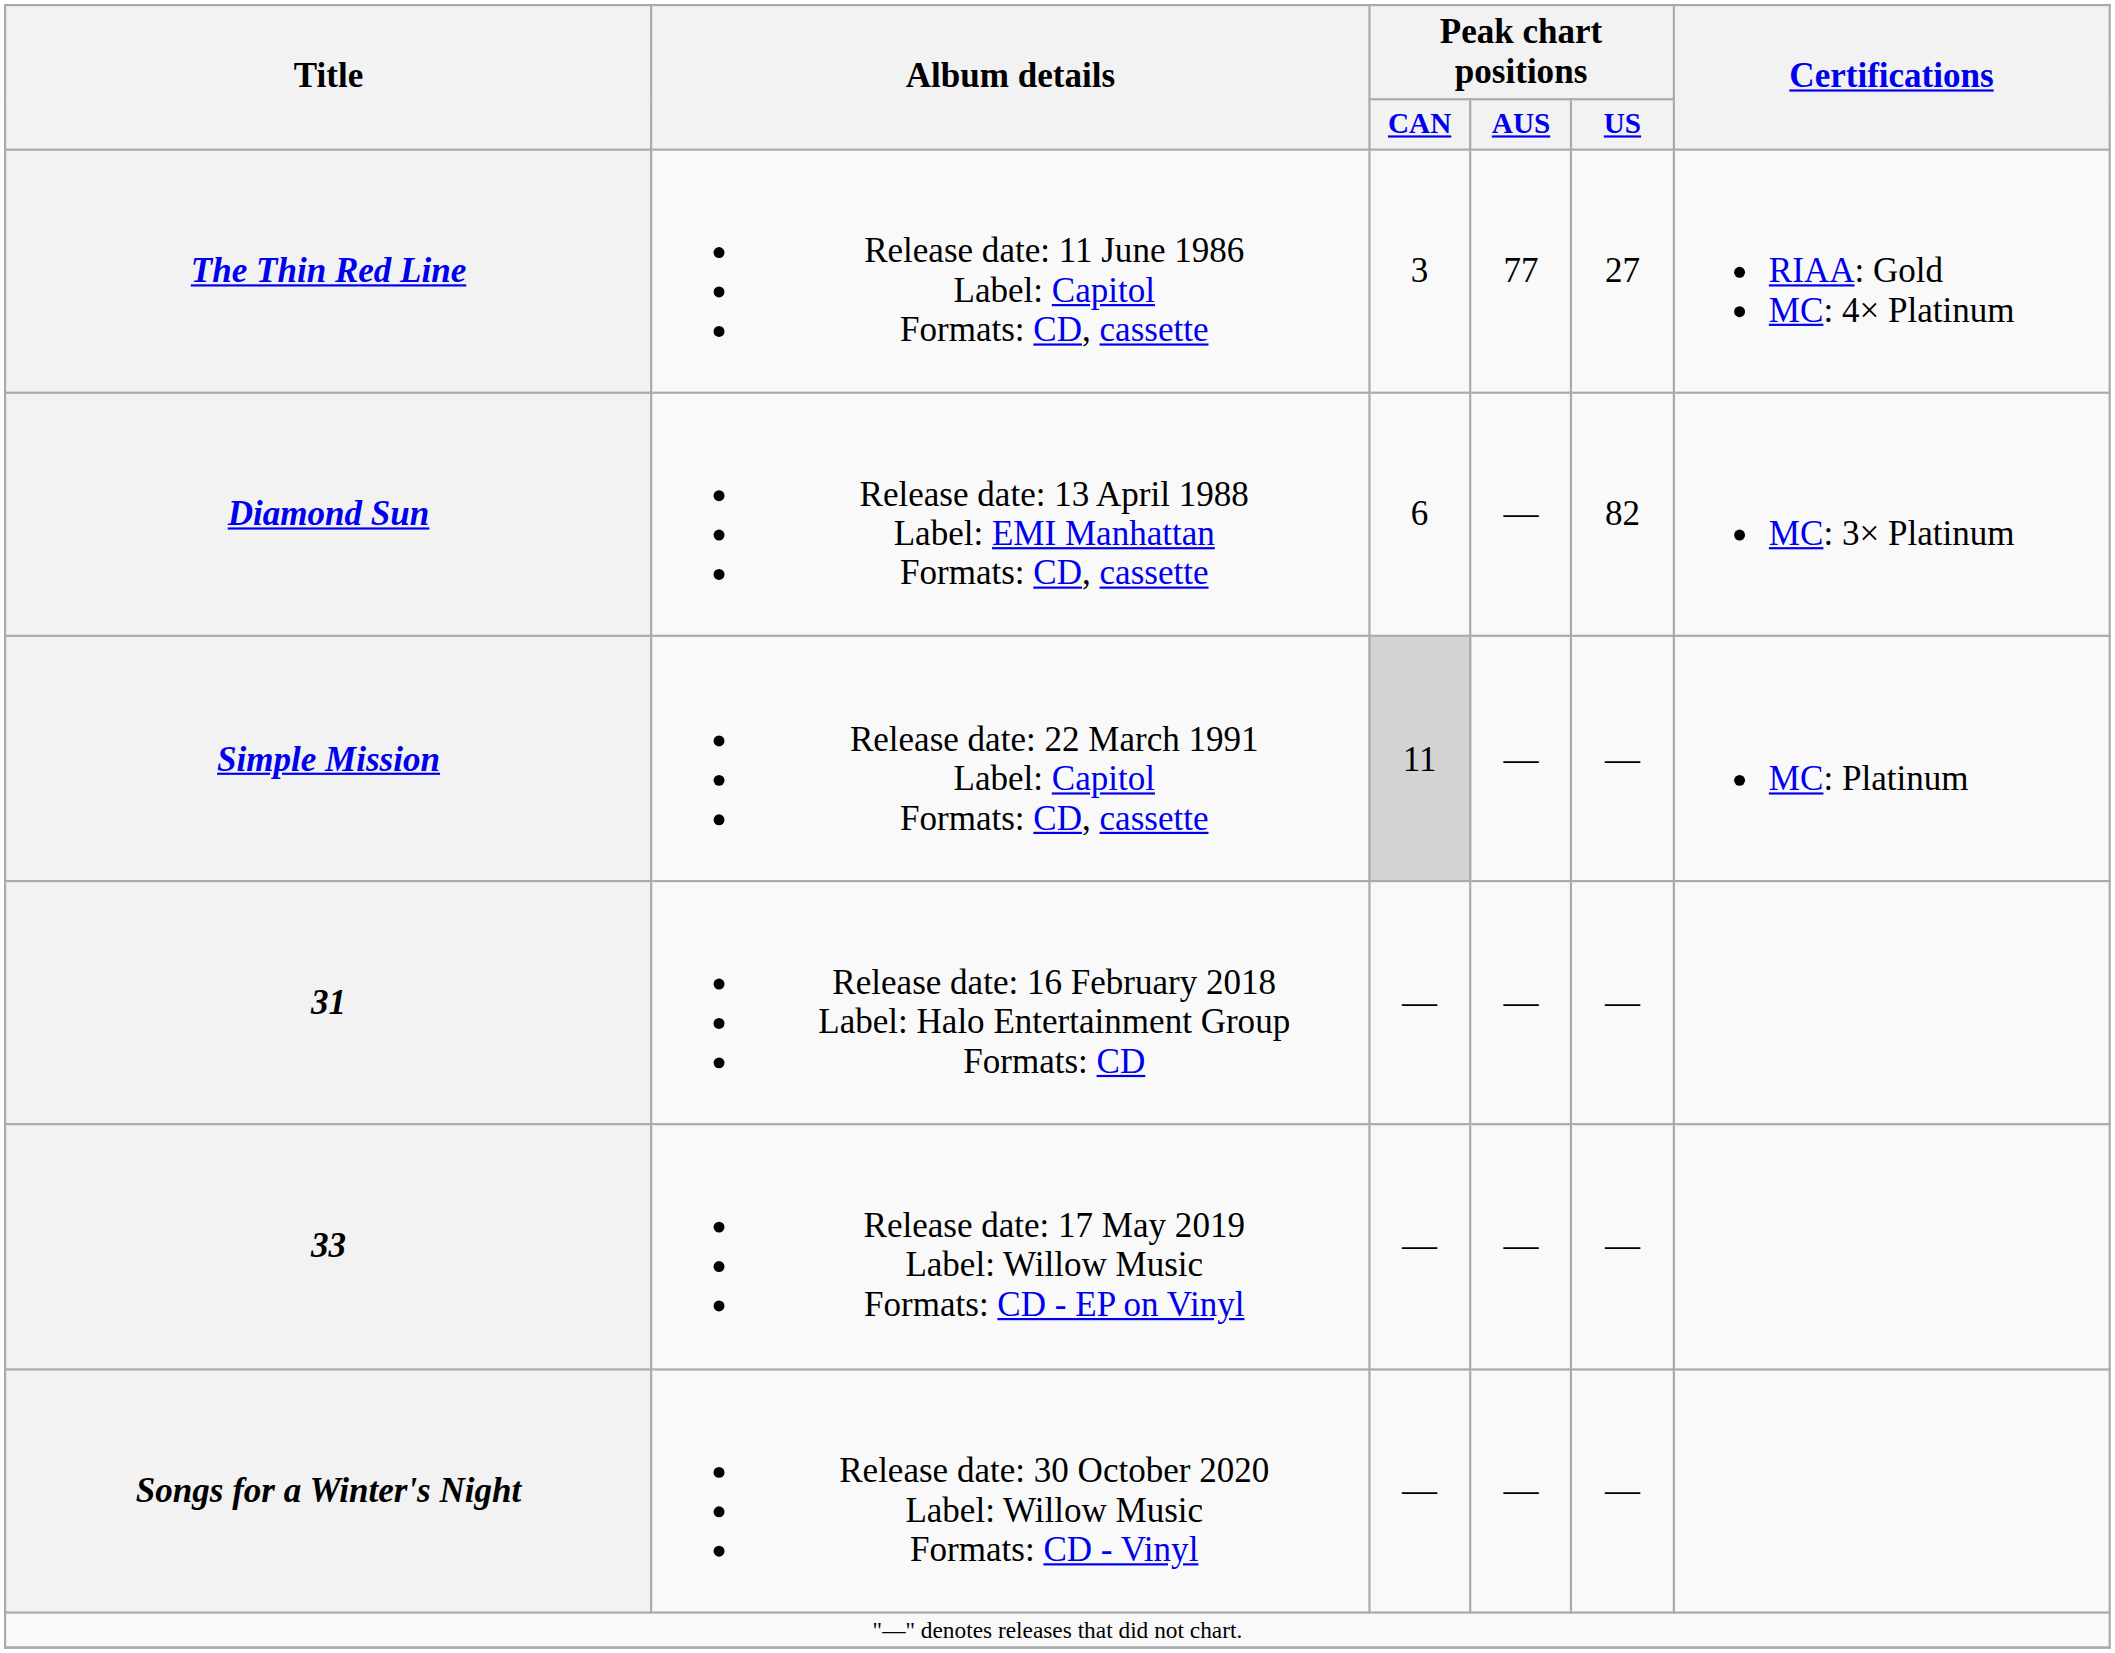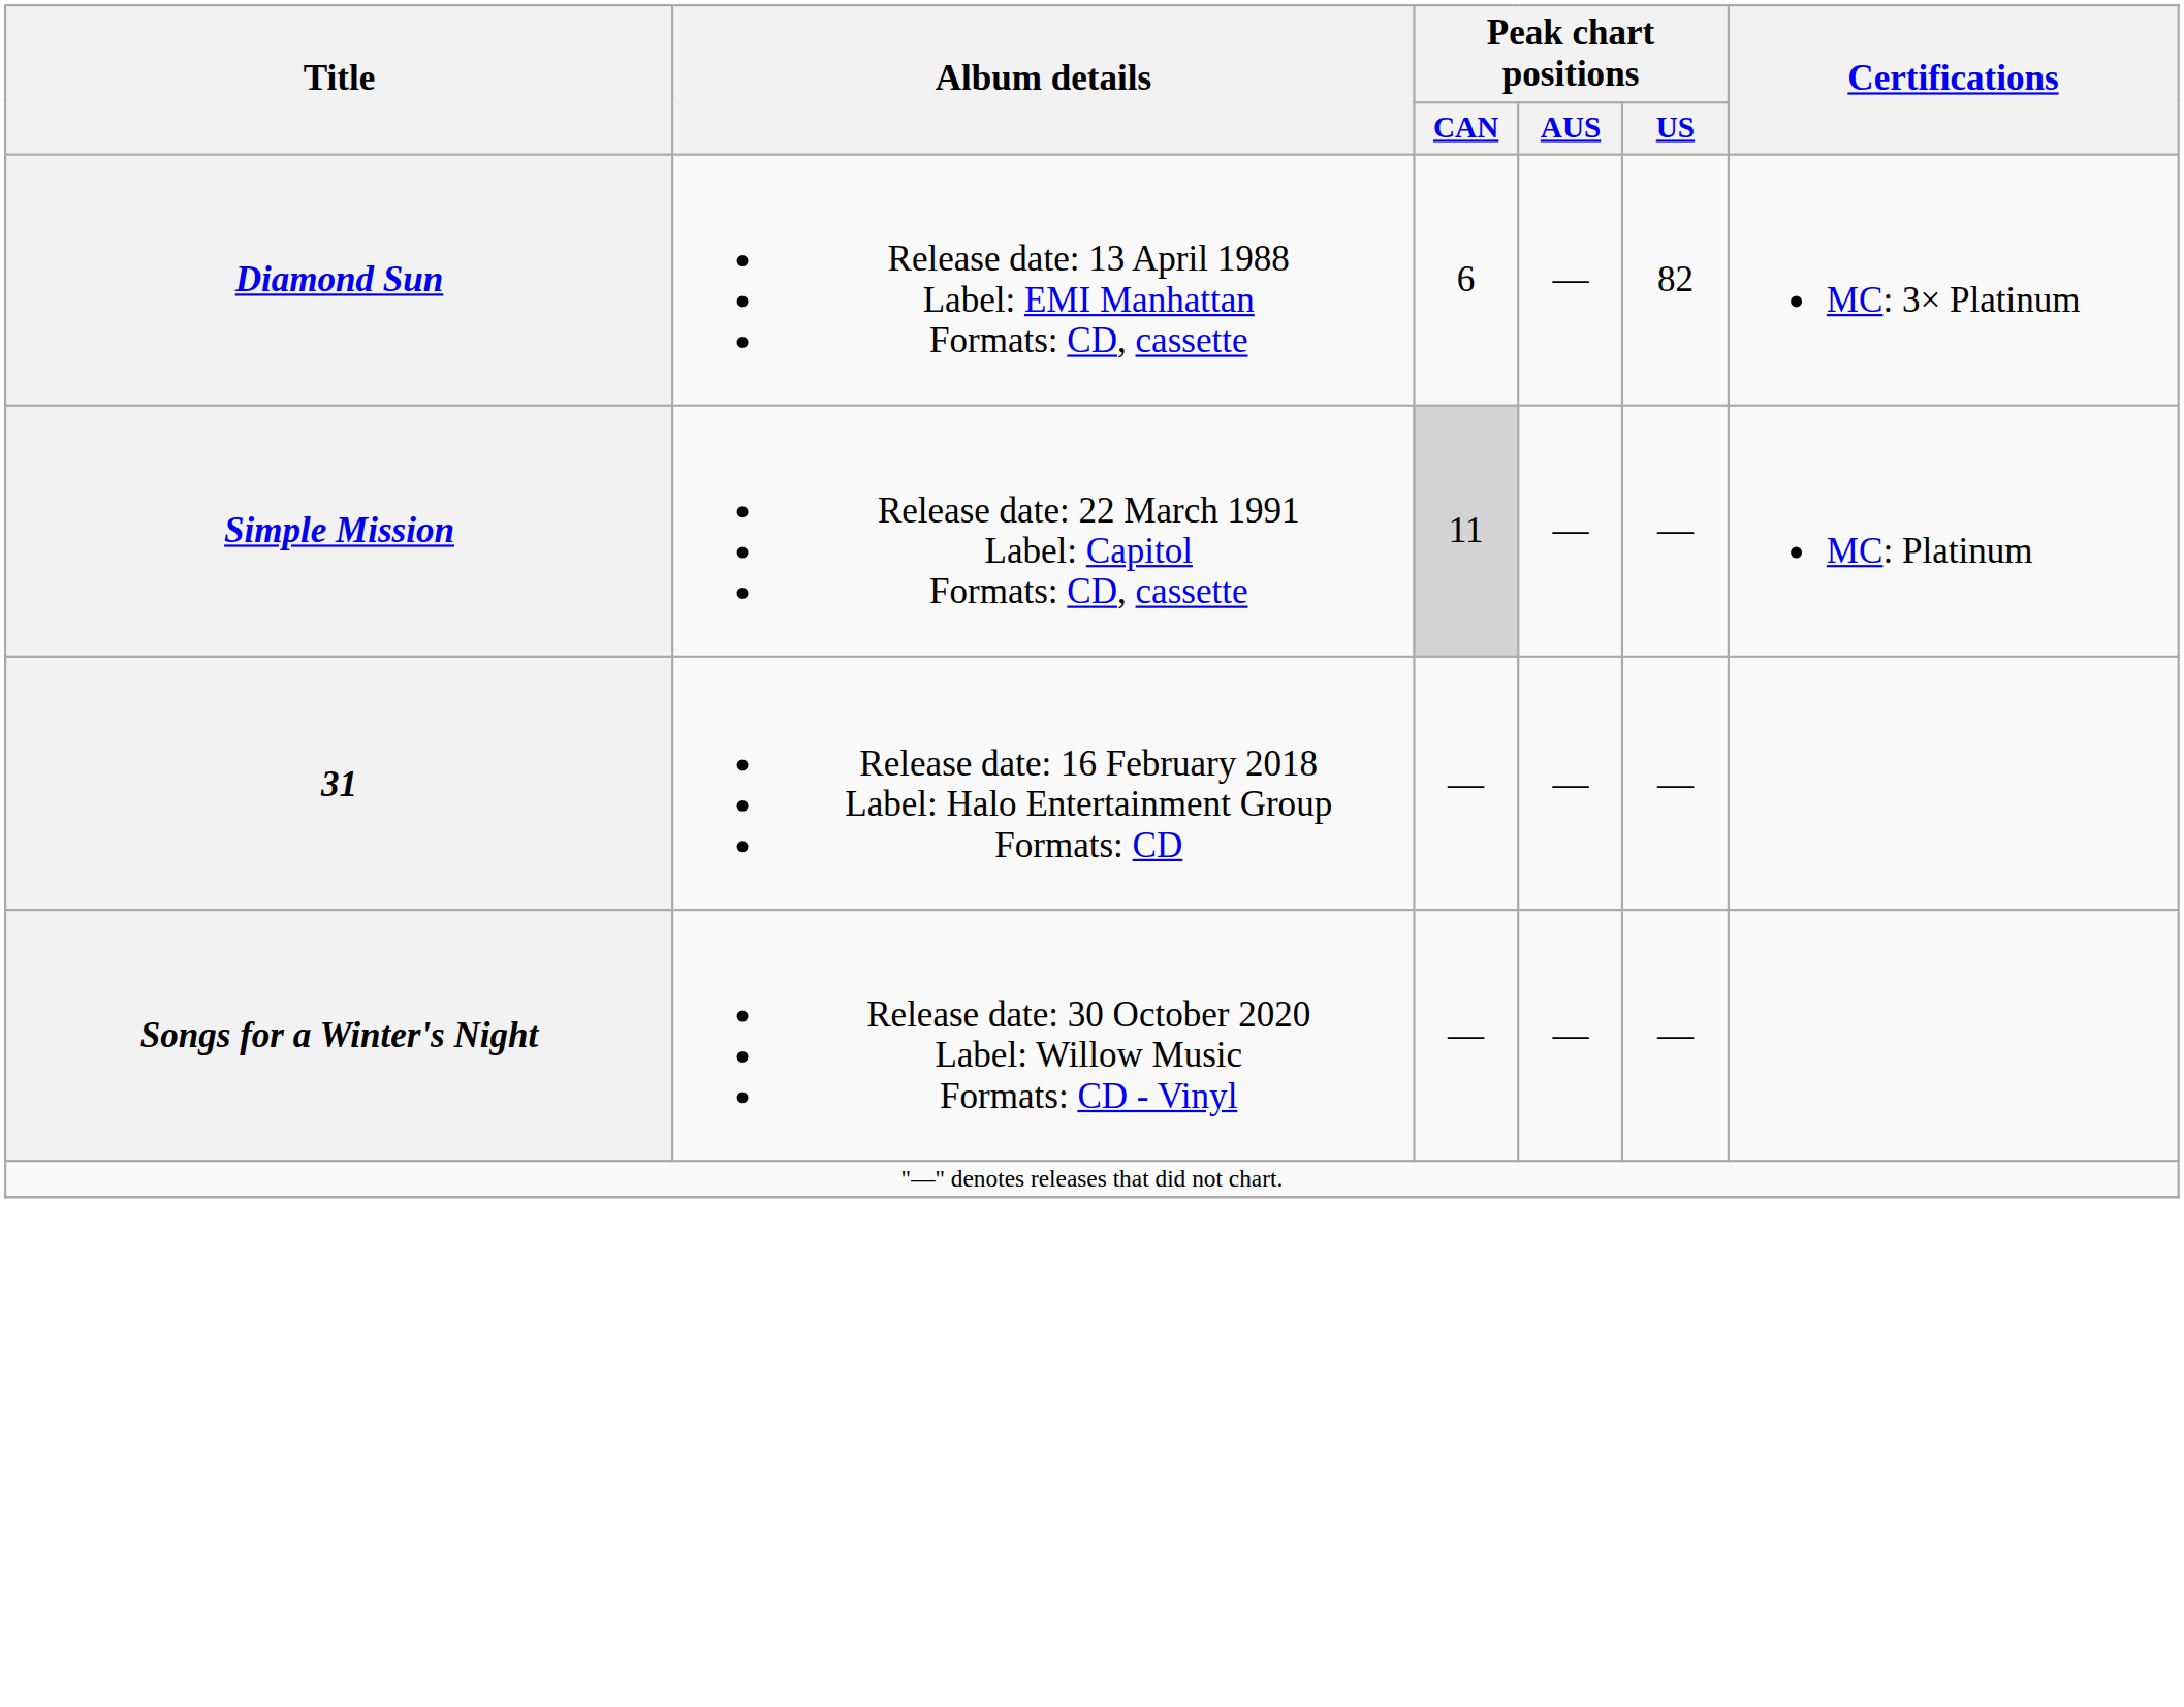- row: The Thin Red Line | Release date: 11 June 1986 Label: Capitol Formats: CD, cassette | 3 | 77 | 27 | RIAA: Gold MC: 4× Platinum
- row: 33 | Release date: 17 May 2019 Label: Willow Music Formats: CD - EP on Vinyl | — | — | —
